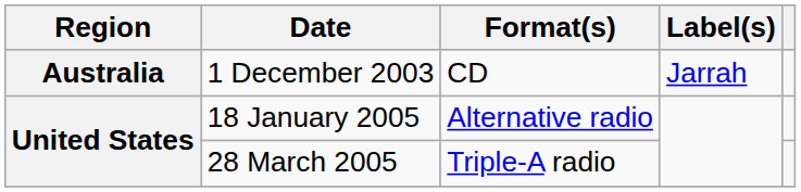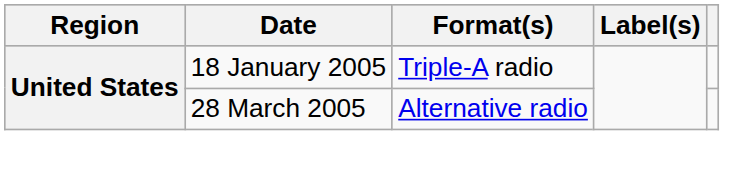- row: Australia | 1 December 2003 | CD | Jarrah
18 January 2005 | Format(s): Alternative radio -> Triple-A radio
28 March 2005 | Format(s): Triple-A radio -> Alternative radio
